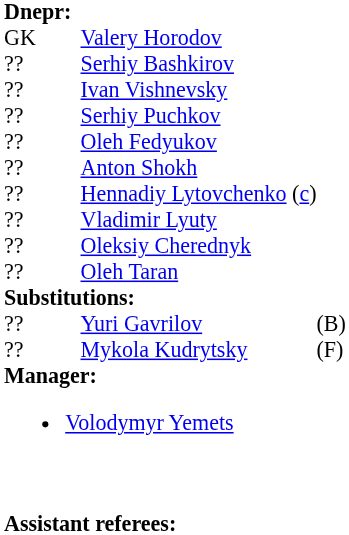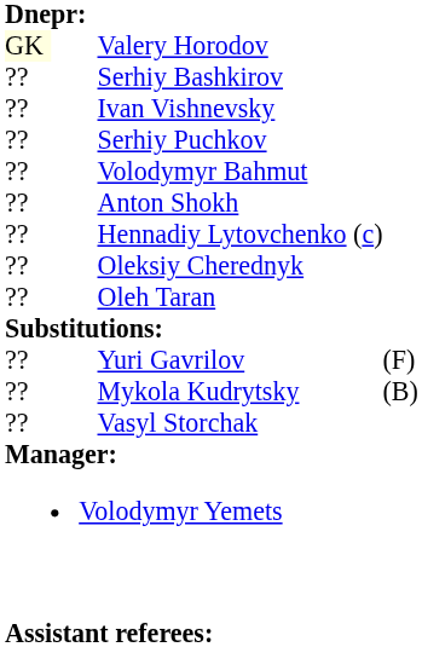Valery Horodov | column 1: no background -> lightyellow background
- row: ?? | Oleh Fedyukov
+ row: ?? | Volodymyr Bahmut
- row: ?? | Vladimir Lyuty
Yuri Gavrilov | column 5: (B) -> (F)
Mykola Kudrytsky | column 5: (F) -> (B)
+ row: ?? | Vasyl Storchak
